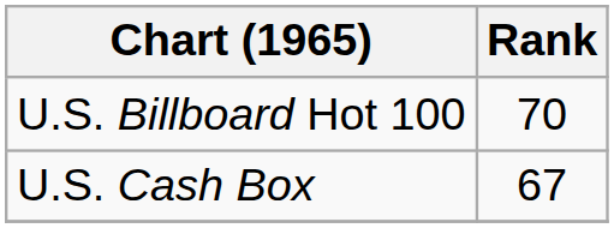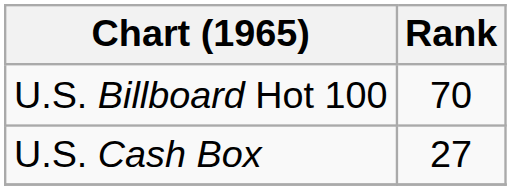U.S. Cash Box | Rank: 67 -> 27
